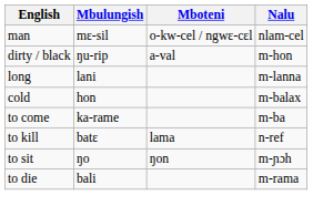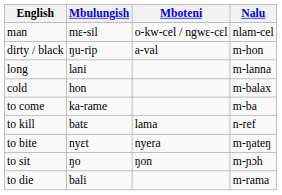+ row: to bite | nyɛt | nyera | m-ŋateŋ
